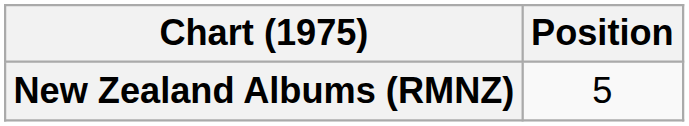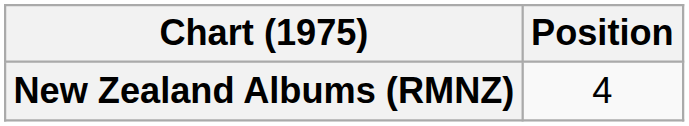New Zealand Albums (RMNZ) | Position: 5 -> 4
